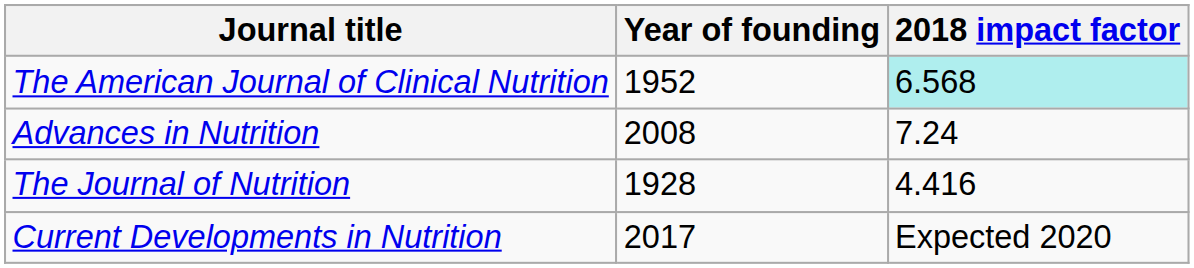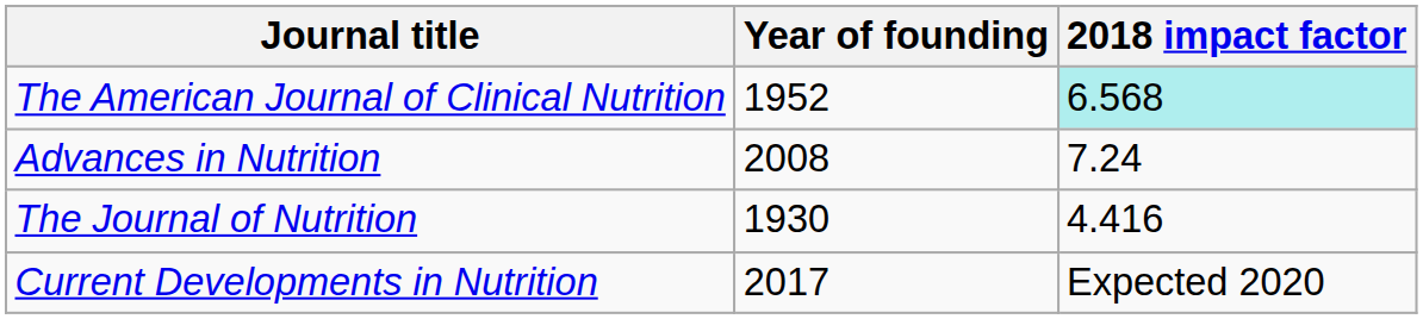The Journal of Nutrition | Year of founding: 1928 -> 1930
